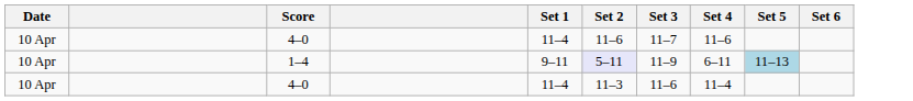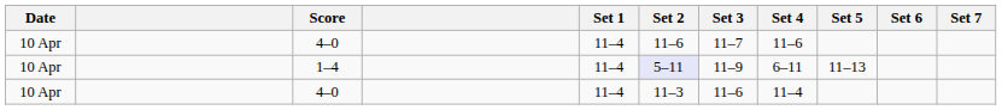+ column: Set 7
1–4 | Set 1: 9–11 -> 11–4
1–4 | Set 5: lightblue background -> no background
